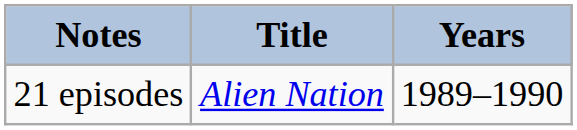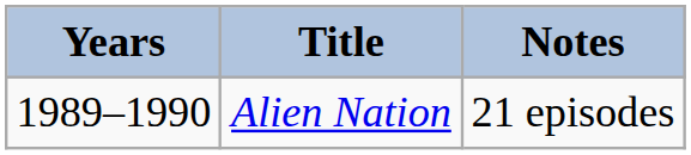columns swapped: Years <-> Notes
